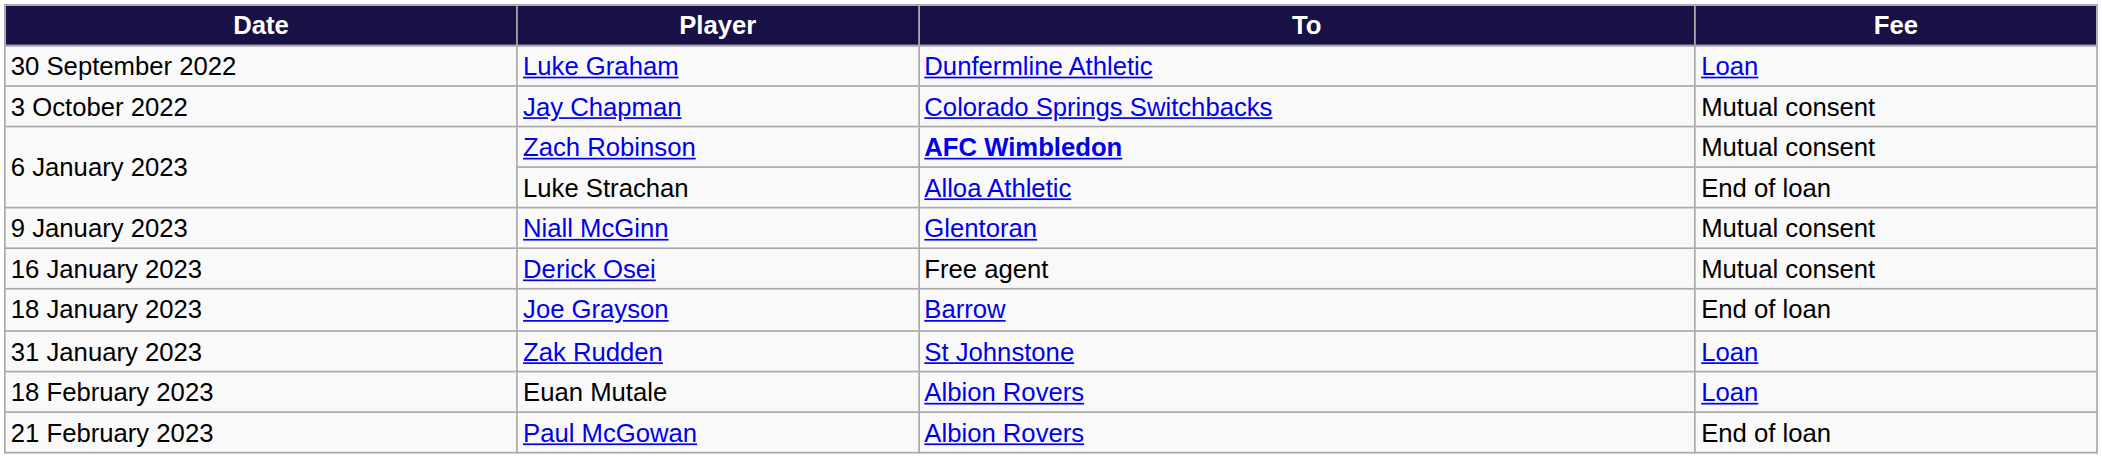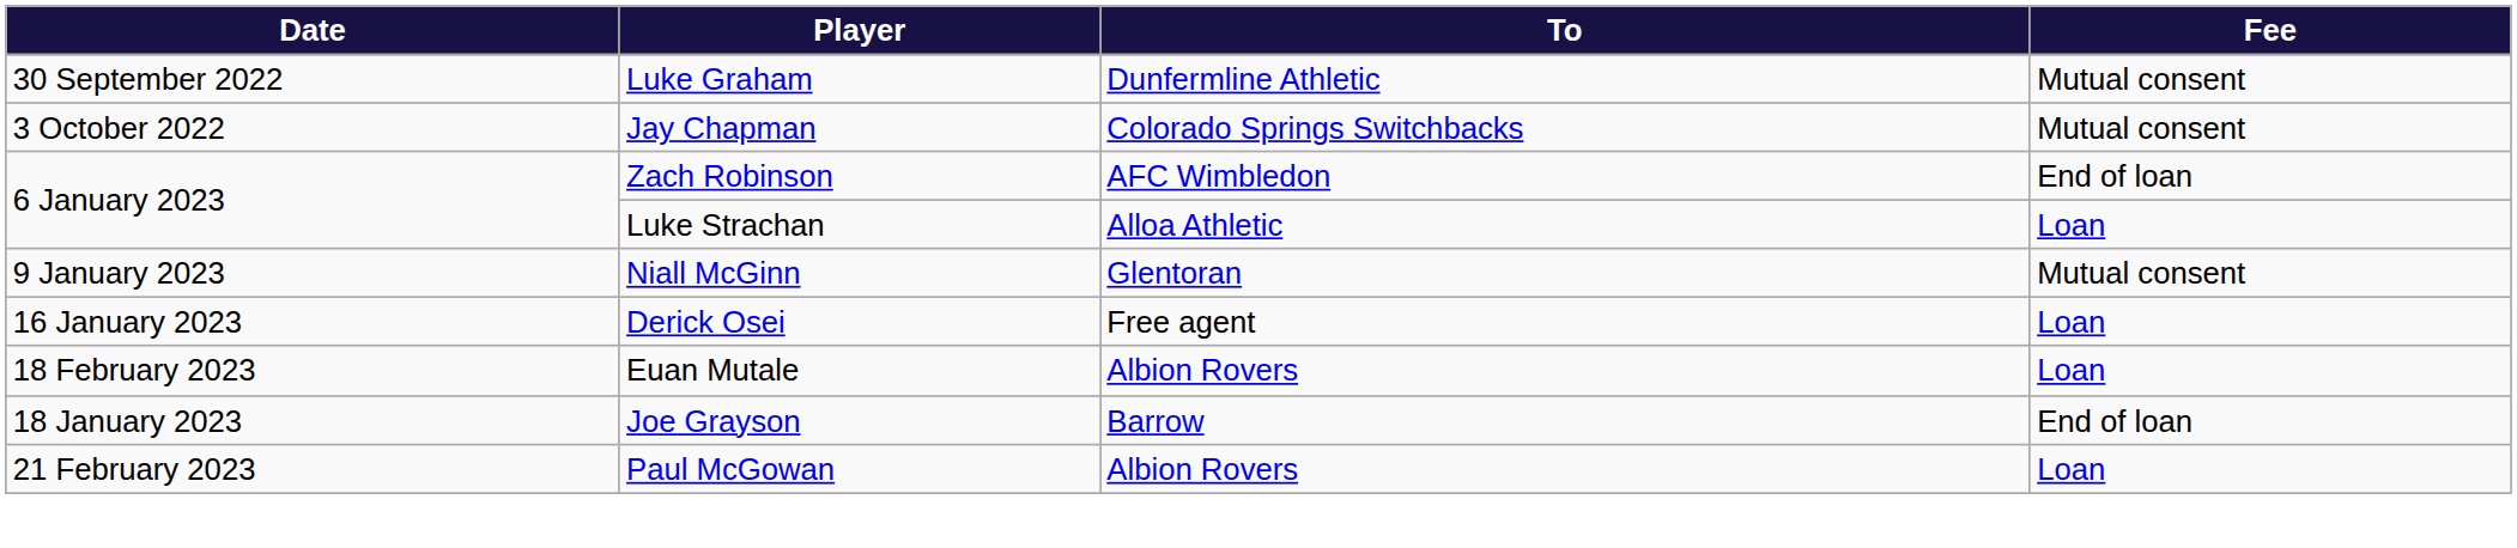Luke Graham | Fee: Loan -> Mutual consent
Zach Robinson | To: bold -> normal
Zach Robinson | Fee: Mutual consent -> End of loan
Luke Strachan | Fee: End of loan -> Loan
Derick Osei | Fee: Mutual consent -> Loan
rows swapped: Joe Grayson <-> Euan Mutale
- row: 31 January 2023 | Zak Rudden | St Johnstone | Loan
Paul McGowan | Fee: End of loan -> Loan
